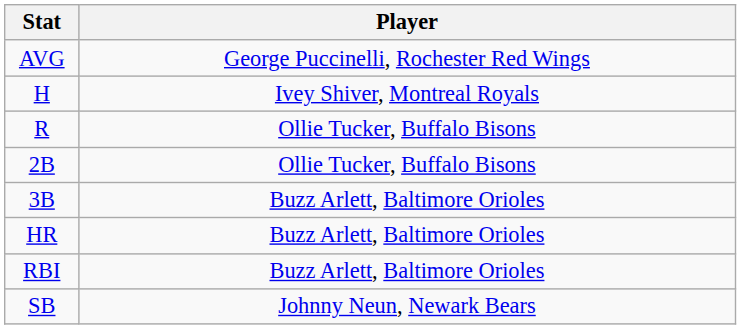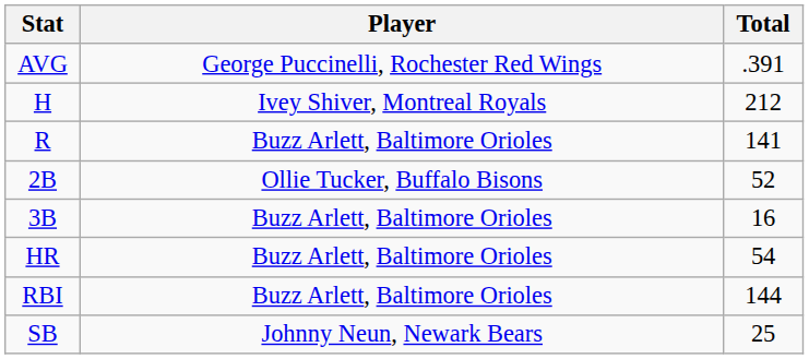+ column: Total | .391 | 212 | 141 | 52 | 16 | 54 | 144 | 25
R | Player: Ollie Tucker, Buffalo Bisons -> Buzz Arlett, Baltimore Orioles
